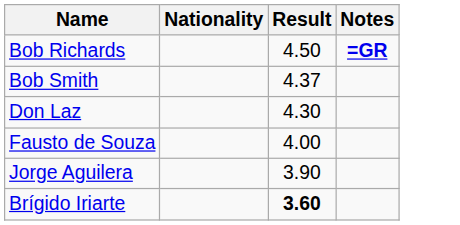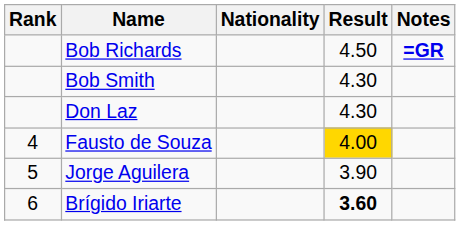+ column: Rank | 4 | 5 | 6
Bob Smith | Result: 4.37 -> 4.30
Fausto de Souza | Result: no background -> gold background
